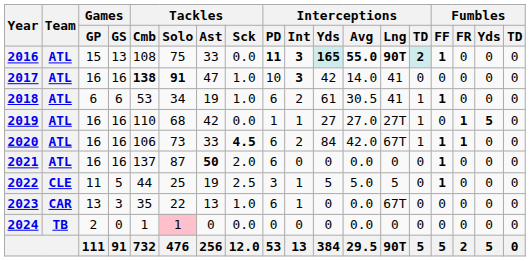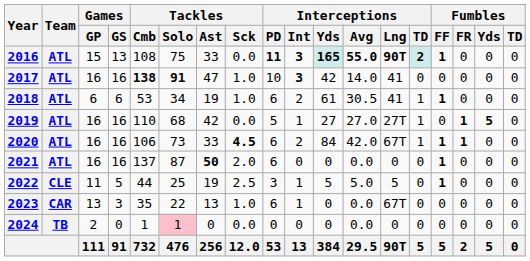2019 | Interceptions / PD: 1 -> 5
